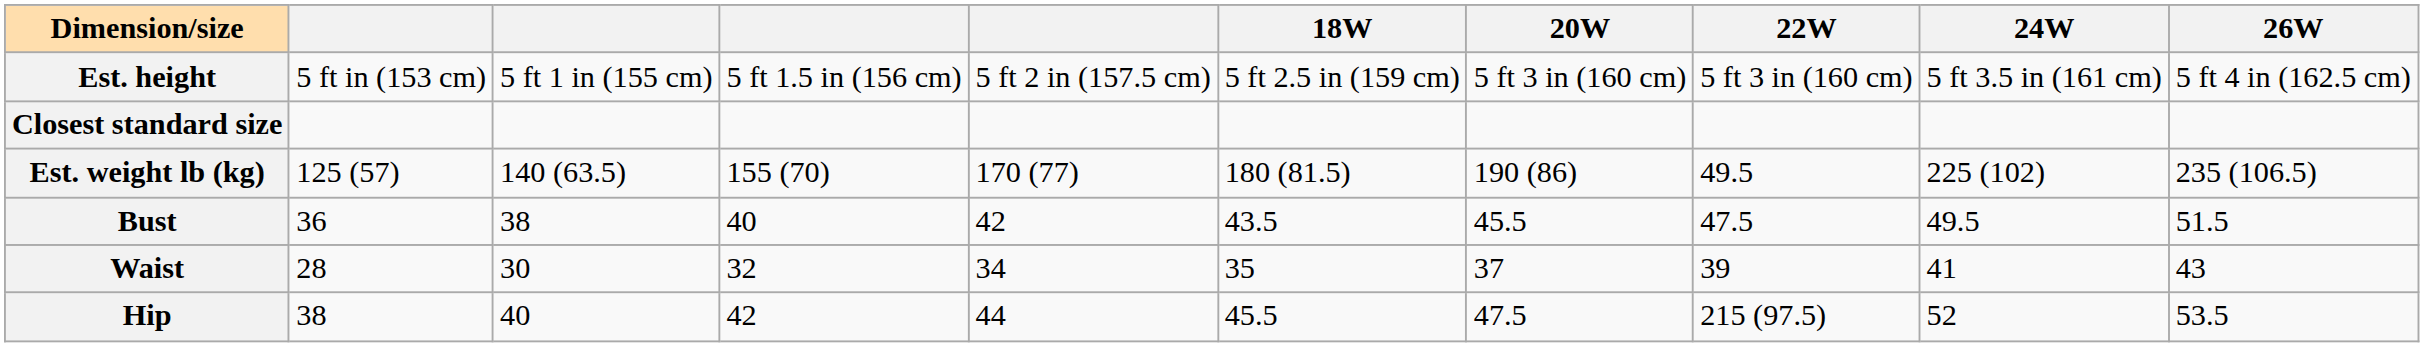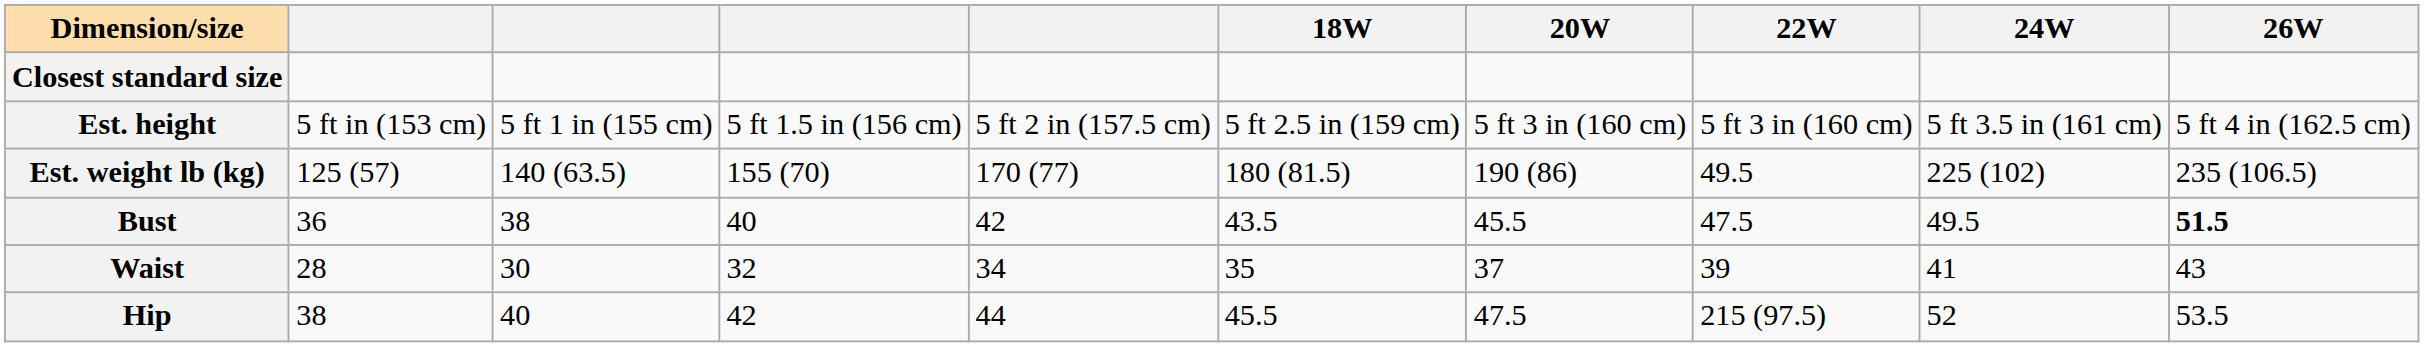rows swapped: Closest standard size <-> Est. height
Bust | 26W: normal -> bold
